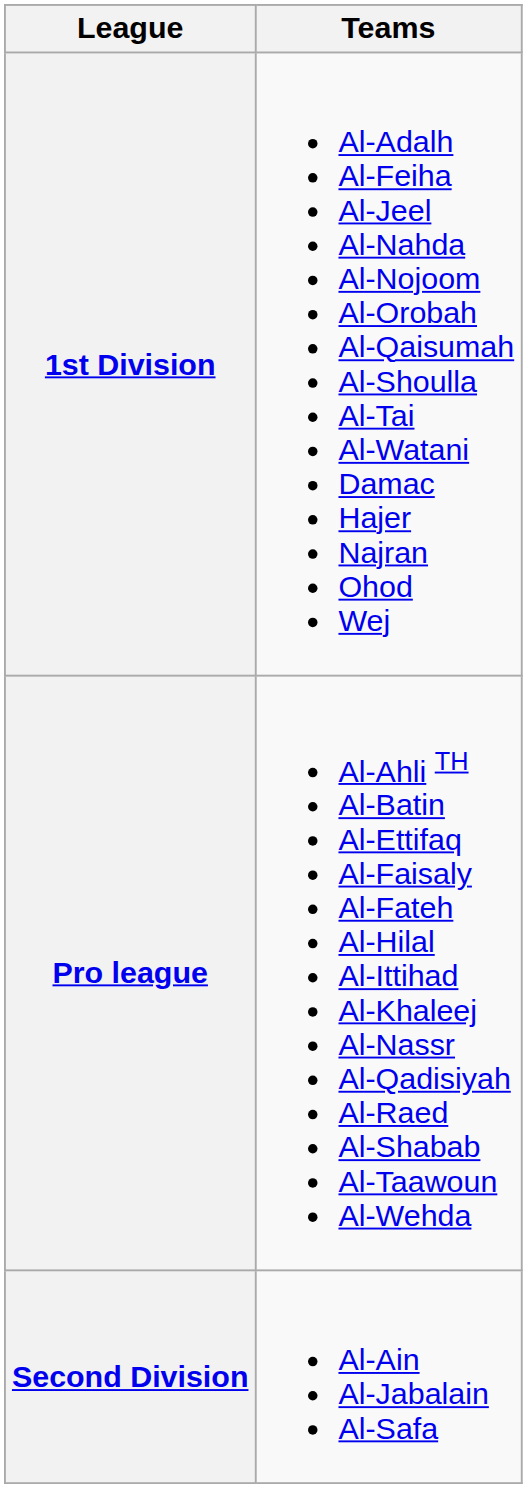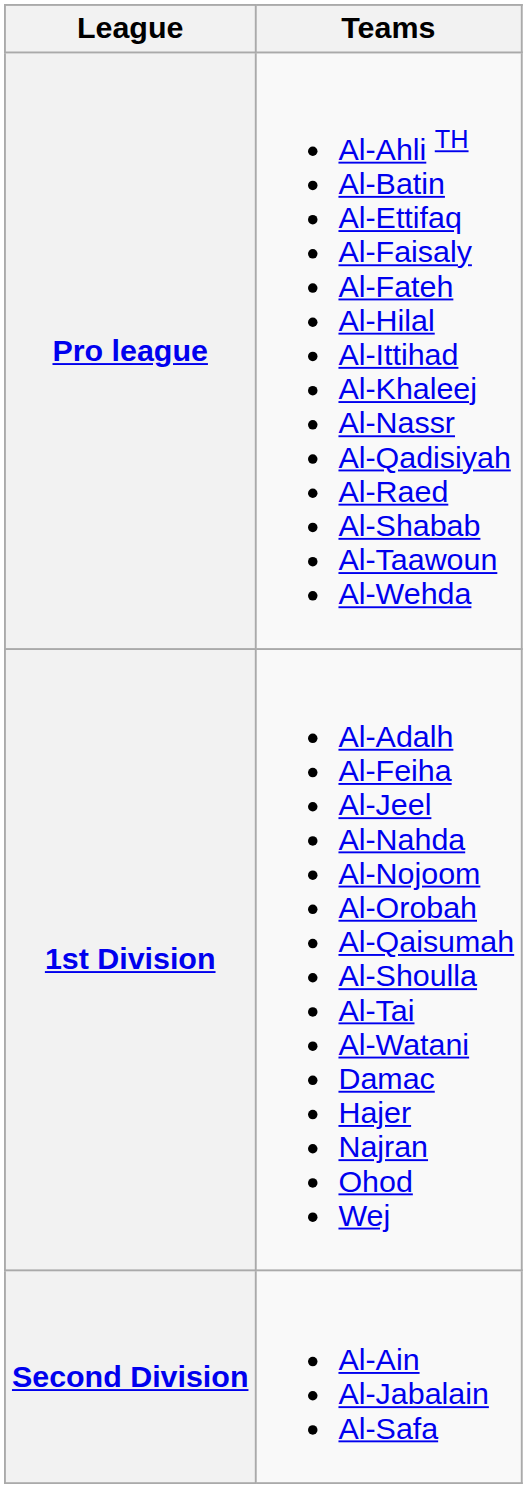rows swapped: Pro league <-> 1st Division
